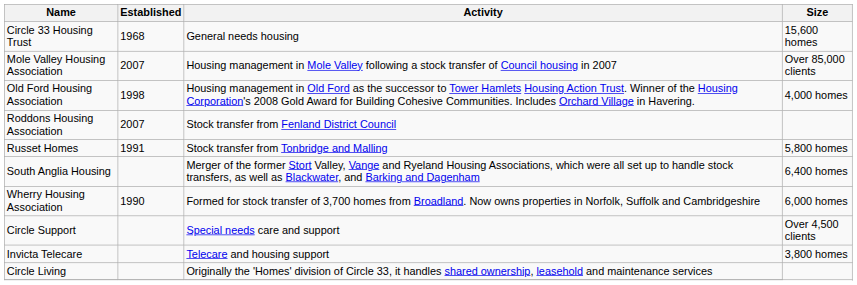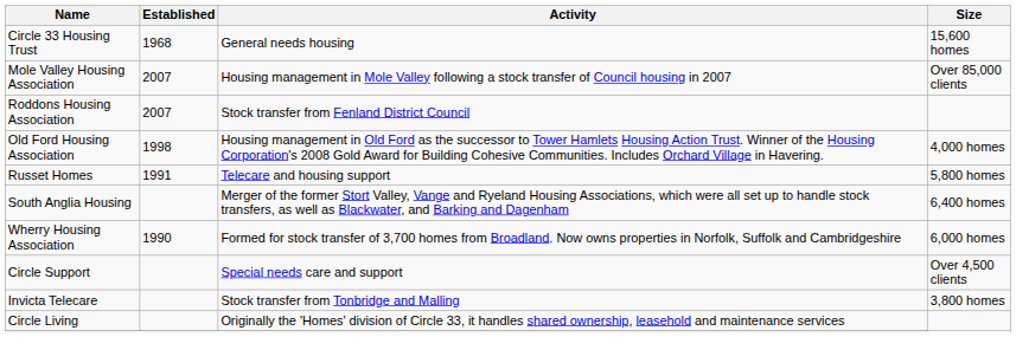rows swapped: Old Ford Housing Association <-> Roddons Housing Association
Russet Homes | Activity: Stock transfer from Tonbridge and Malling -> Telecare and housing support
Invicta Telecare | Activity: Telecare and housing support -> Stock transfer from Tonbridge and Malling
